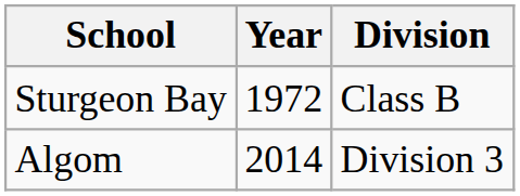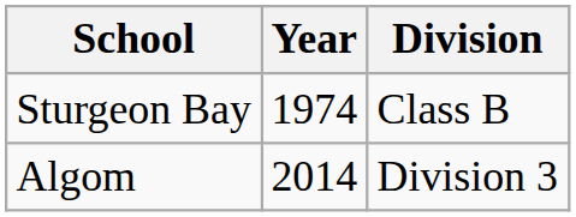Sturgeon Bay | Year: 1972 -> 1974
